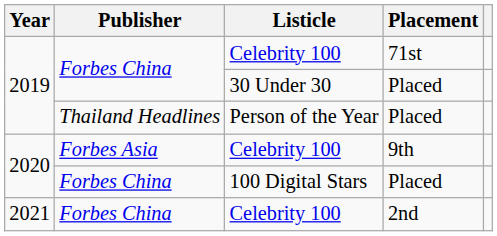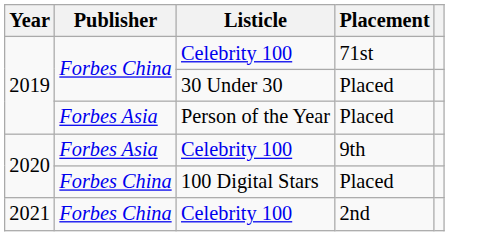Person of the Year | Publisher: Thailand Headlines -> Forbes Asia
